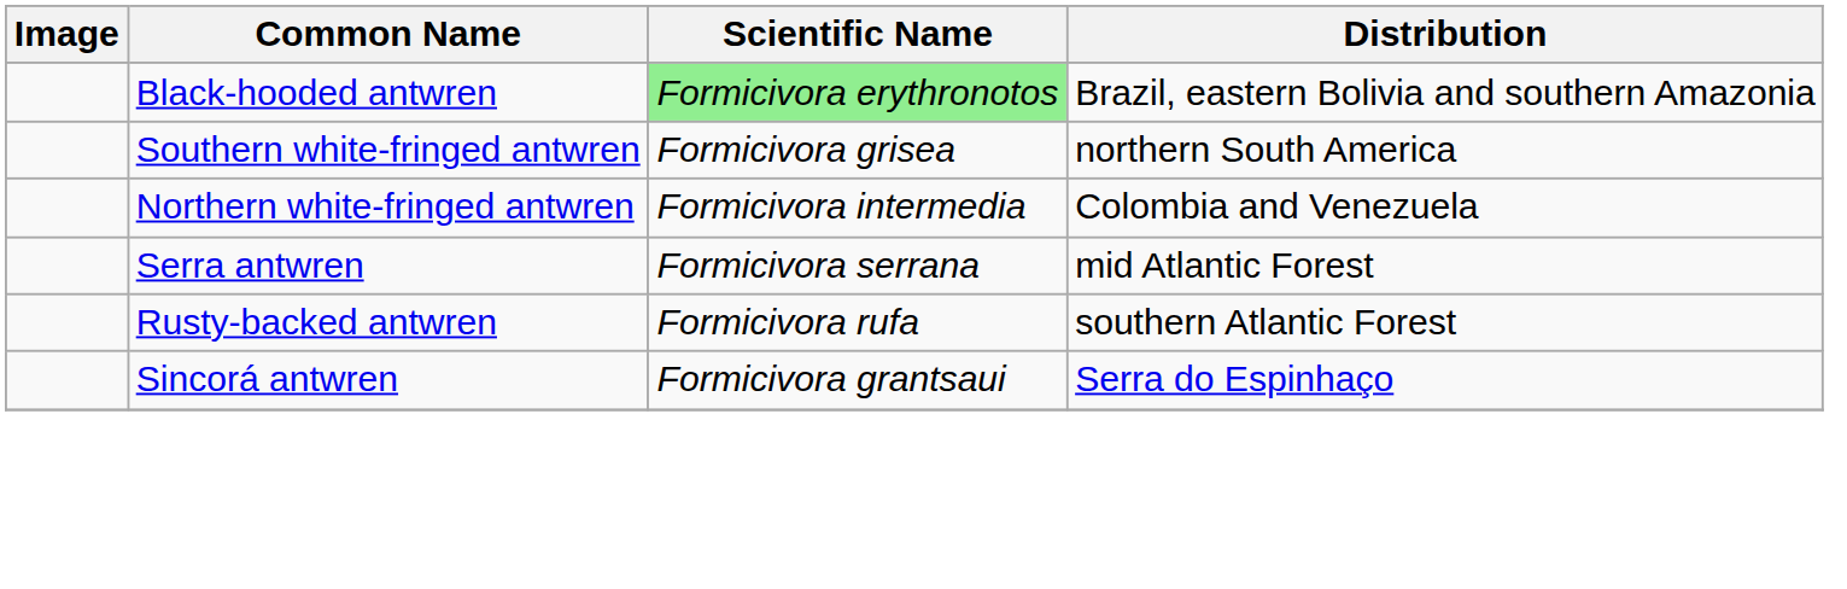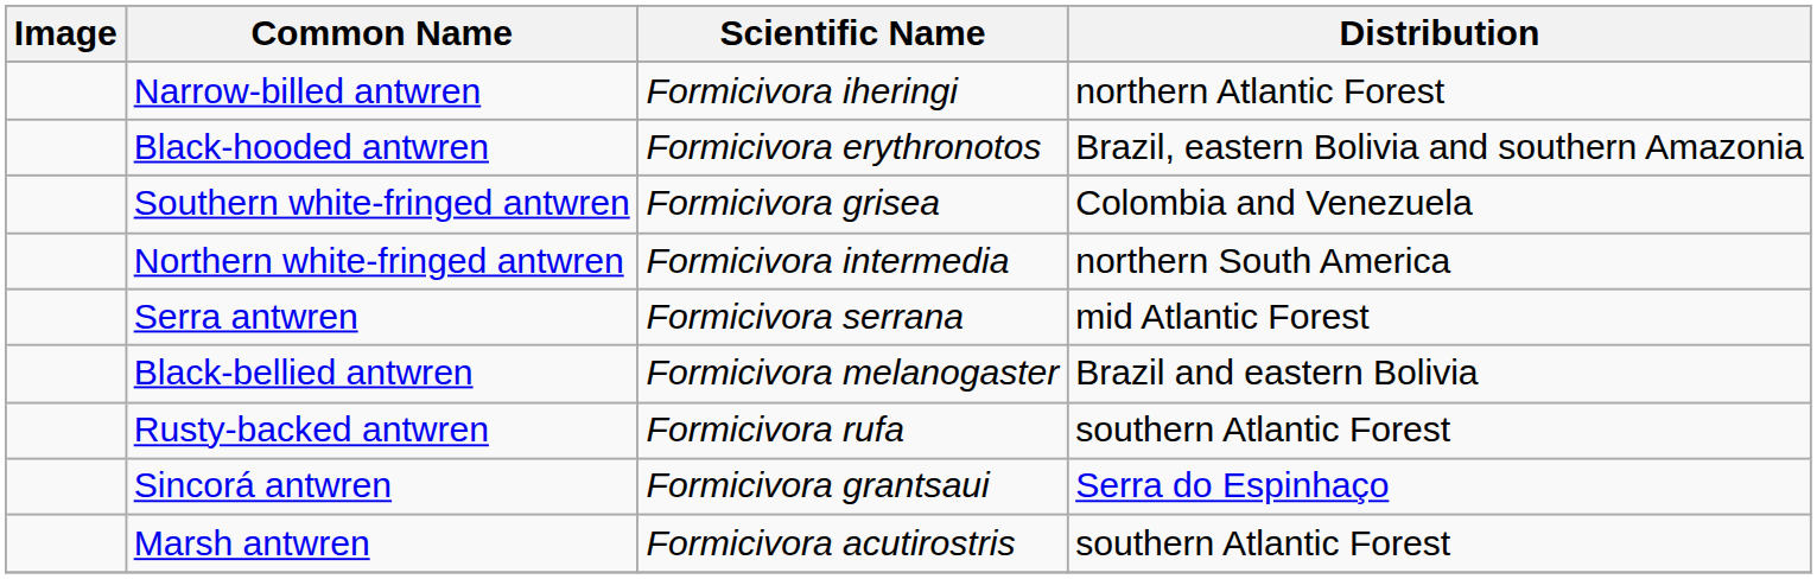+ row: Narrow-billed antwren | Formicivora iheringi | northern Atlantic Forest
Black-hooded antwren | Scientific Name: lightgreen background -> no background
Southern white-fringed antwren | Distribution: northern South America -> Colombia and Venezuela
Northern white-fringed antwren | Distribution: Colombia and Venezuela -> northern South America
+ row: Black-bellied antwren | Formicivora melanogaster | Brazil and eastern Bolivia
+ row: Marsh antwren | Formicivora acutirostris | southern Atlantic Forest
